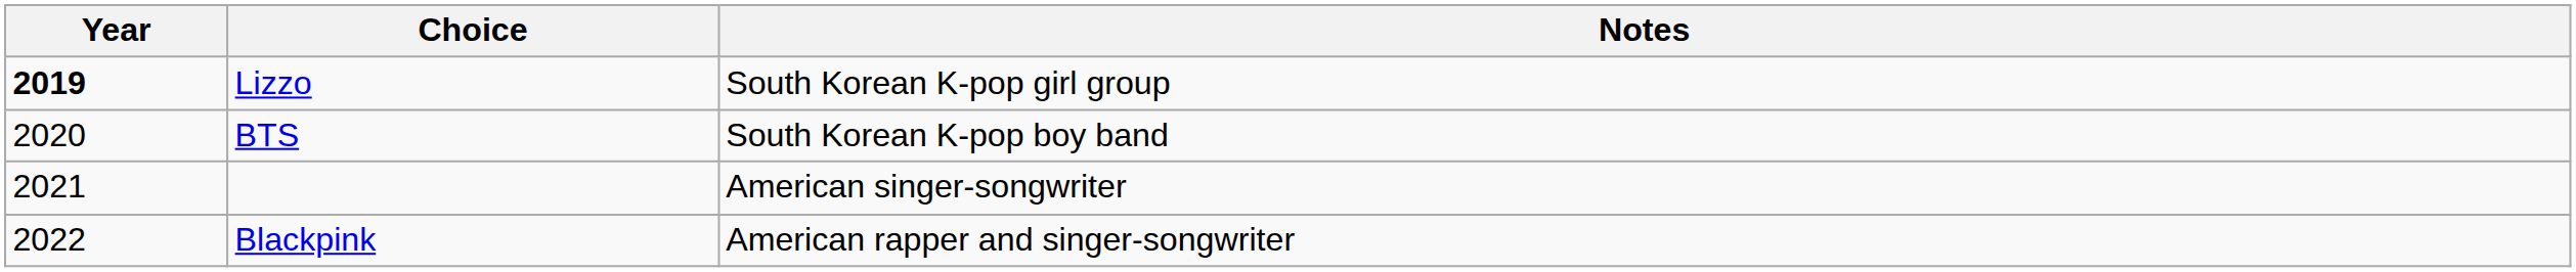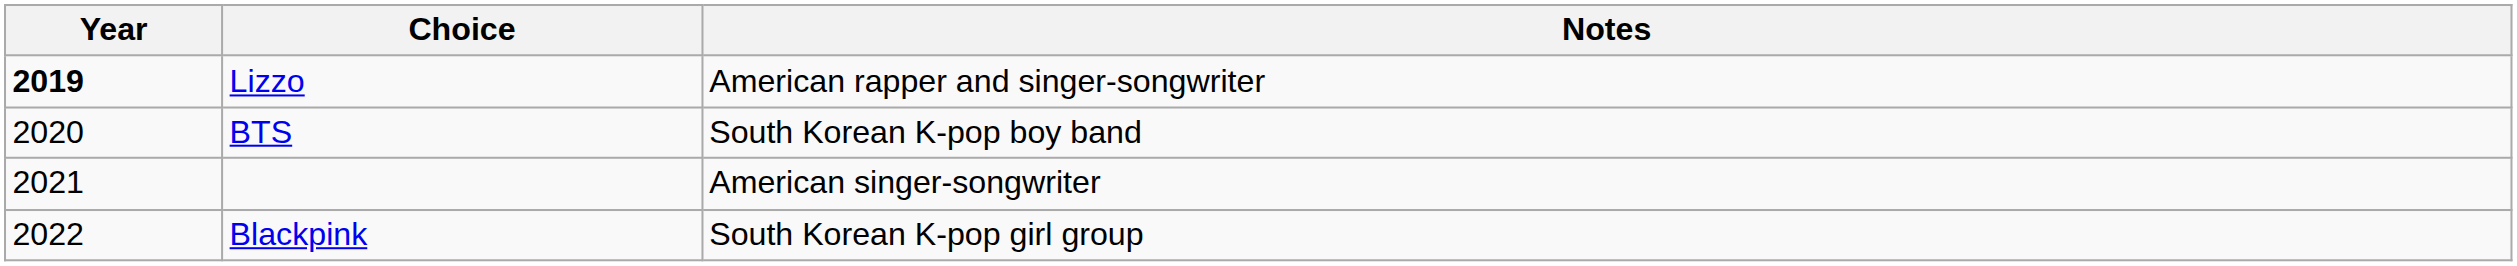Lizzo | Notes: South Korean K-pop girl group -> American rapper and singer-songwriter
Blackpink | Notes: American rapper and singer-songwriter -> South Korean K-pop girl group
